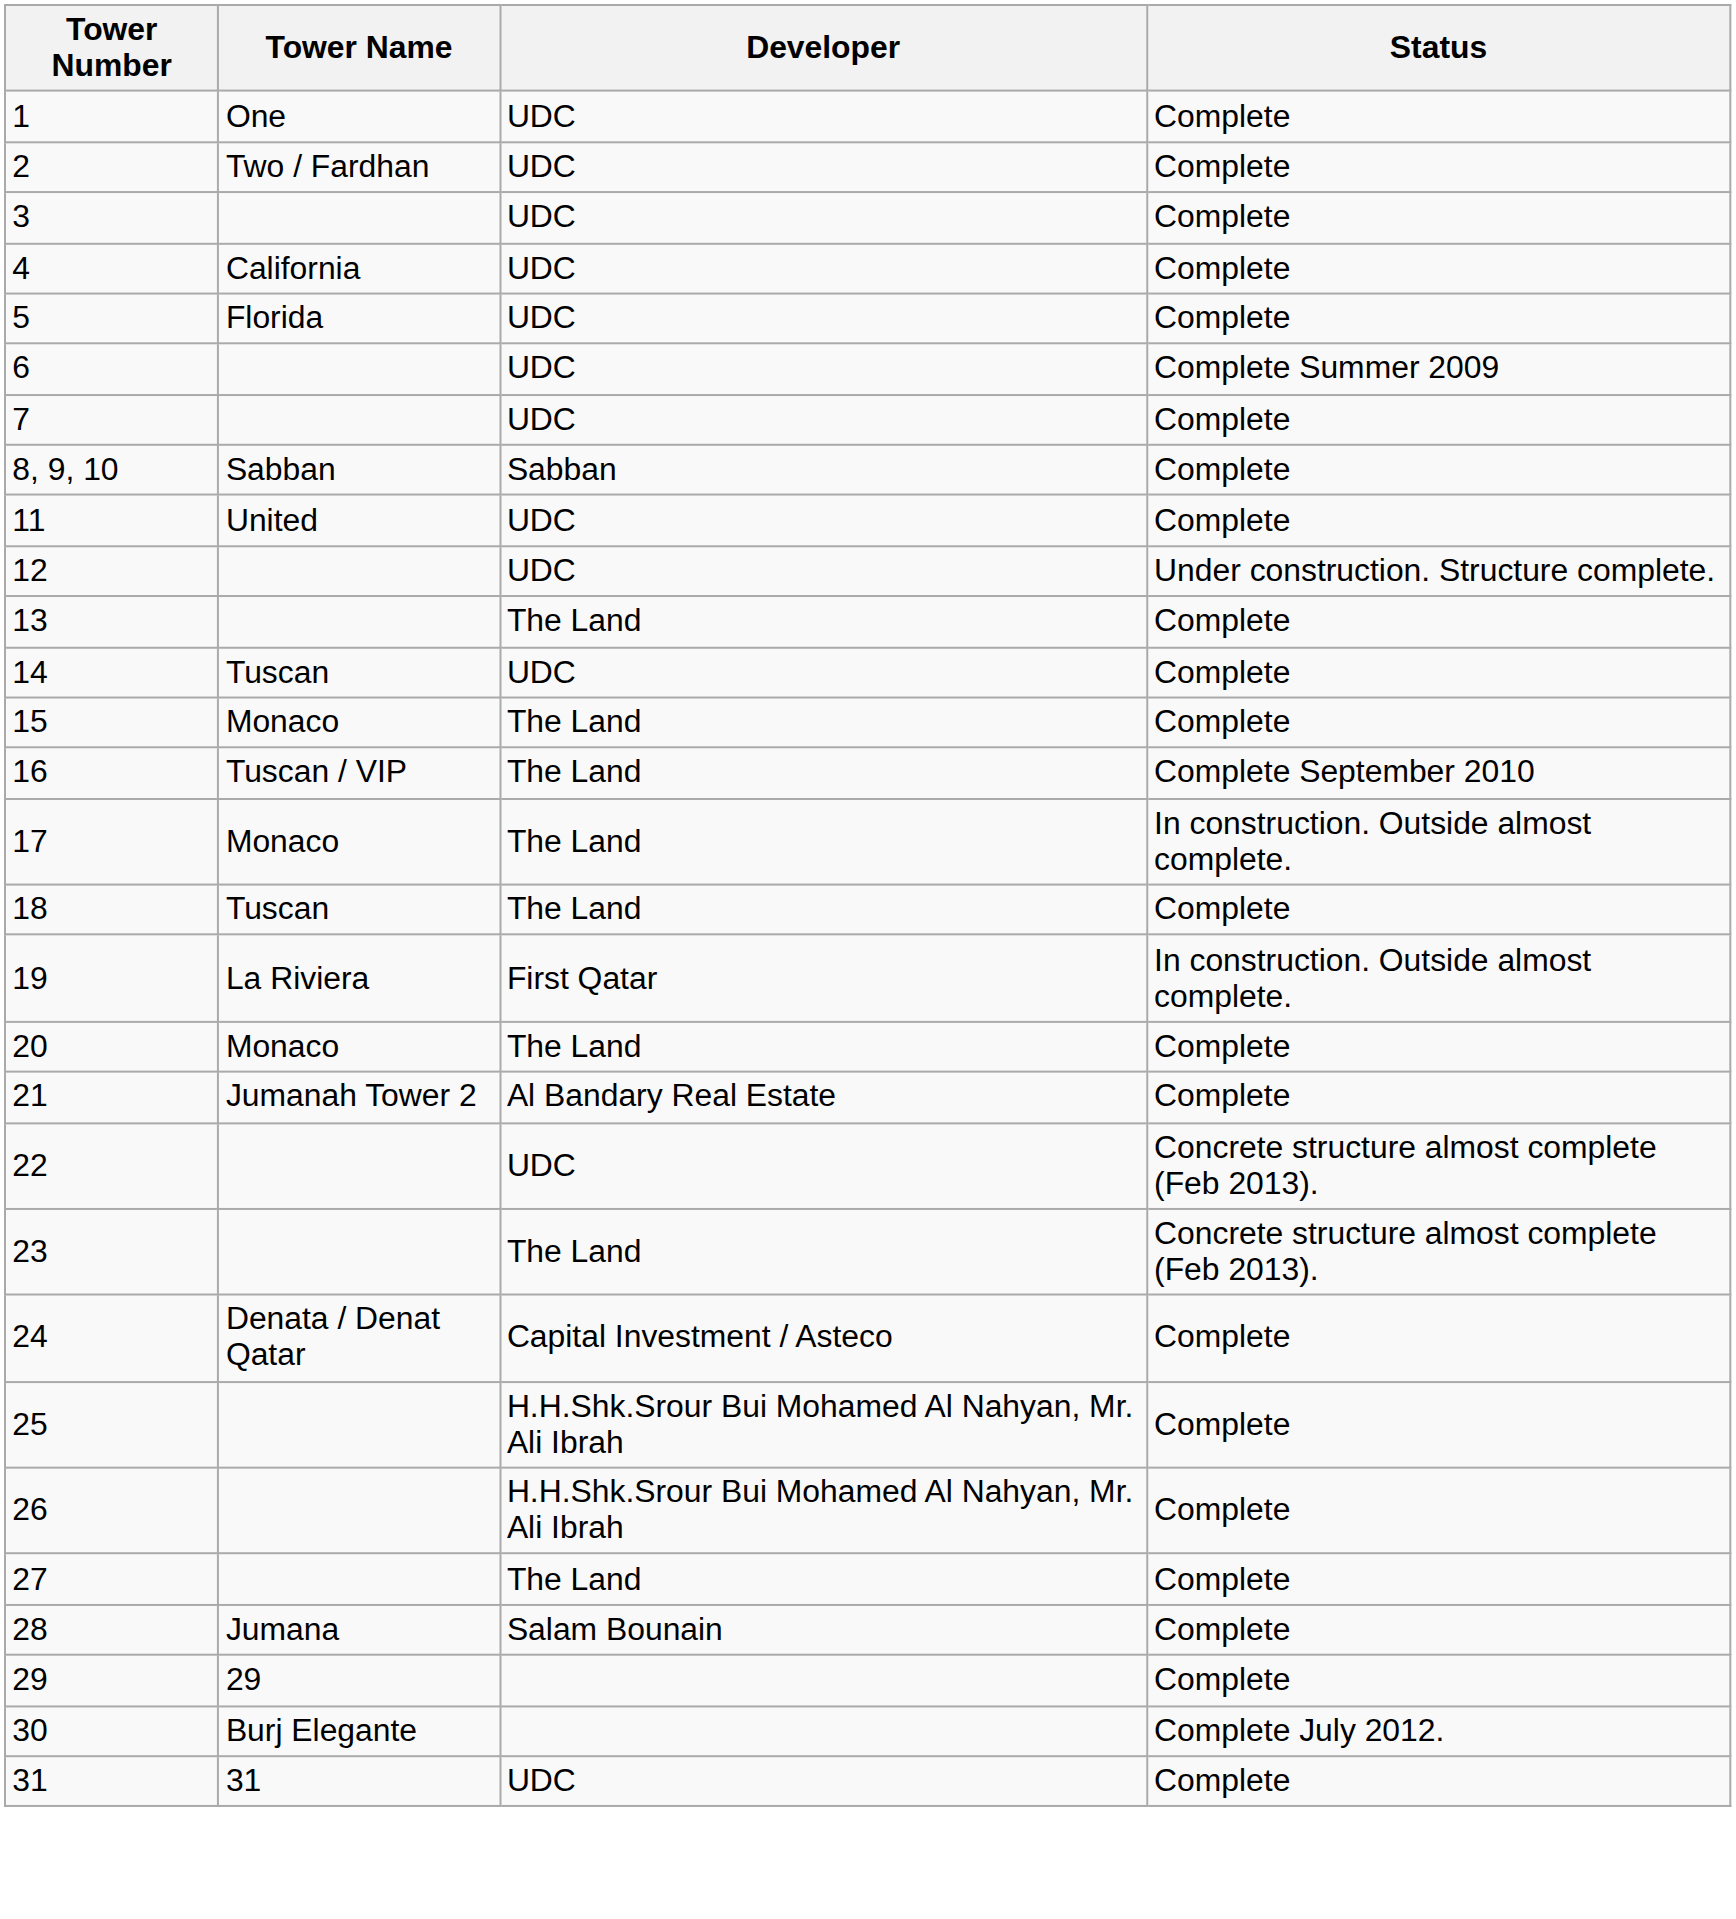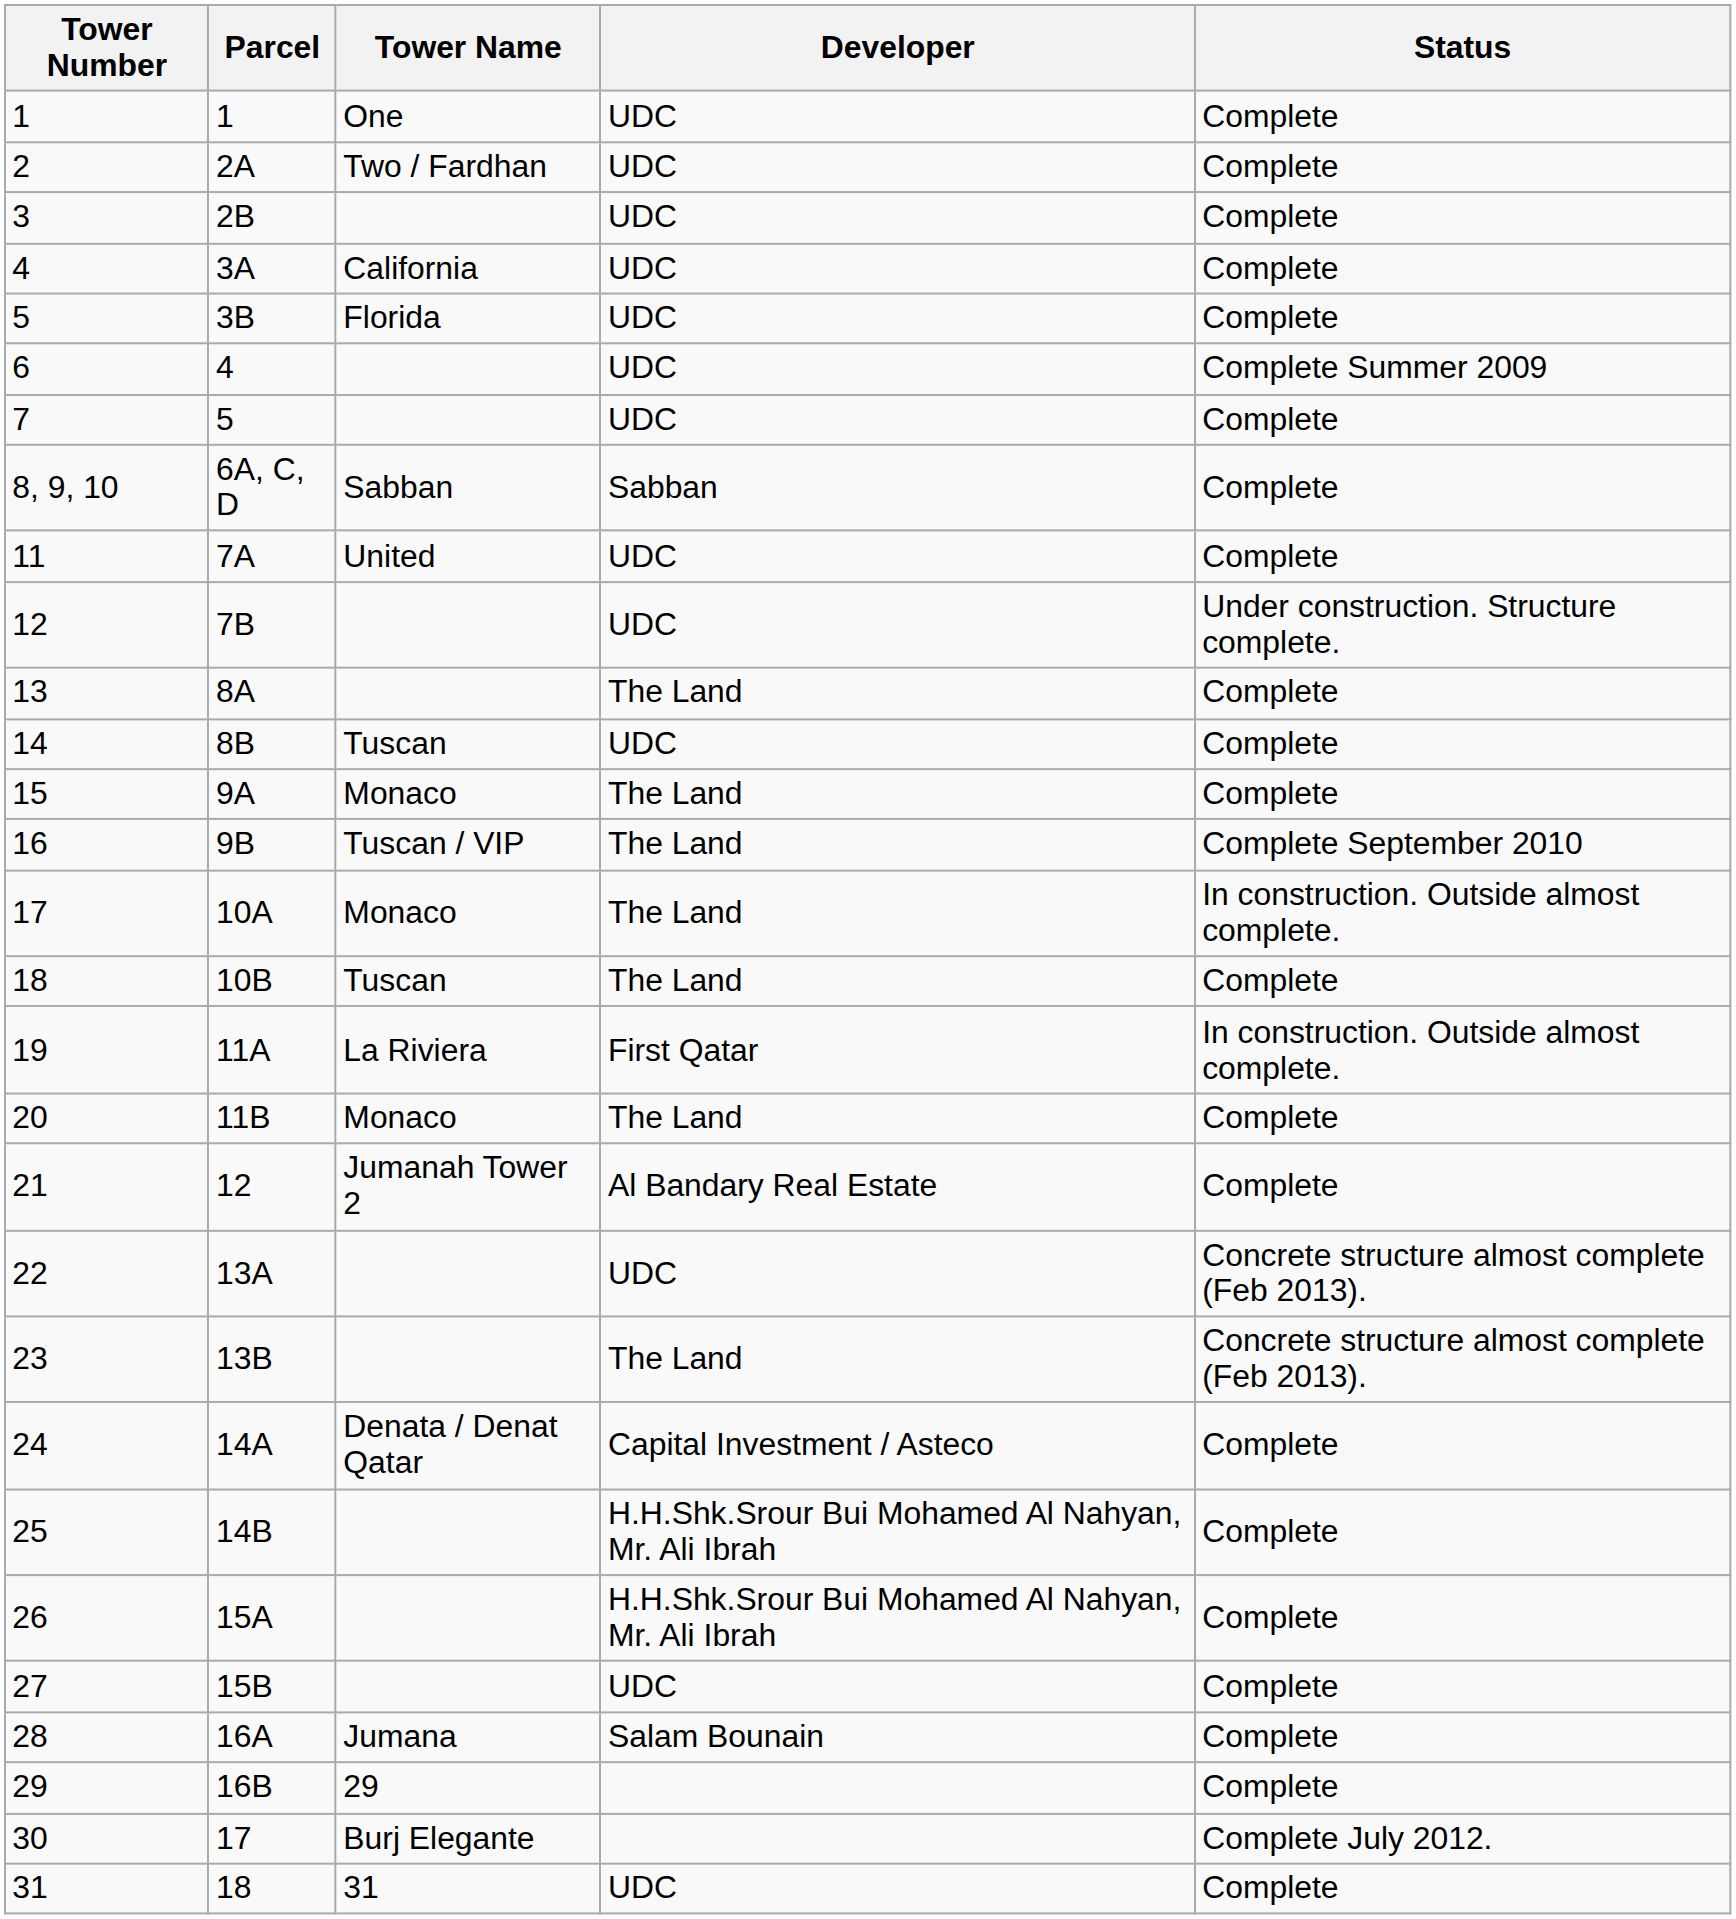+ column: Parcel | 1 | 2A | 2B | 3A | 3B | 4 | 5 | 6A, C, D | 7A | 7B | 8A | 8B | 9A | 9B | 10A | 10B | 11A | 11B | 12 | 13A | 13B | 14A | 14B | 15A | 15B | 16A | 16B | 17 | 18
27 | Developer: The Land -> UDC
